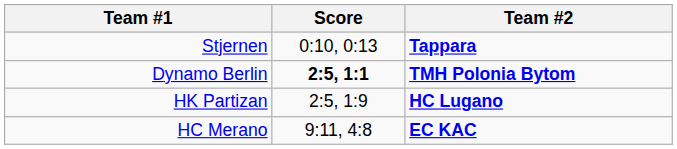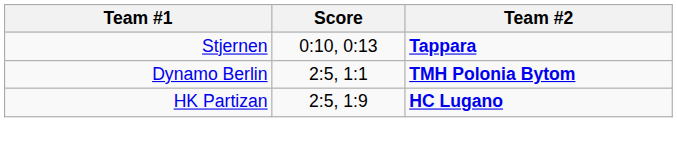Dynamo Berlin | Score: bold -> normal
- row: HC Merano | 9:11, 4:8 | EC KAC
